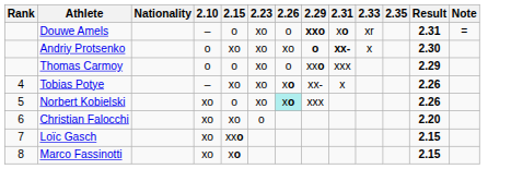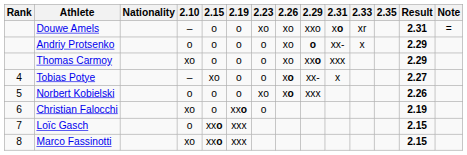+ column: 2.19 | o | o | o | o | o | xxo | xxx | xxx
Douwe Amels | 2.26: o -> xo
Douwe Amels | 2.29: bold -> normal
Andriy Protsenko | 2.15: xo -> o
Andriy Protsenko | 2.23: xo -> o
Andriy Protsenko | 2.31: bold -> normal
Andriy Protsenko | Result: 2.30 -> 2.29
Thomas Carmoy | 2.10: o -> xo
Thomas Carmoy | 2.23: xo -> o
Thomas Carmoy | 2.26: o -> xo
Tobias Potye | 2.23: xo -> o
Tobias Potye | Result: 2.26 -> 2.27
Norbert Kobielski | 2.10: xo -> o
Norbert Kobielski | 2.26: paleturquoise background -> no background
Christian Falocchi | 2.15: xo -> o
Christian Falocchi | Result: 2.20 -> 2.19
Loïc Gasch | 2.10: xo -> o
Marco Fassinotti | 2.15: xo -> xxo
